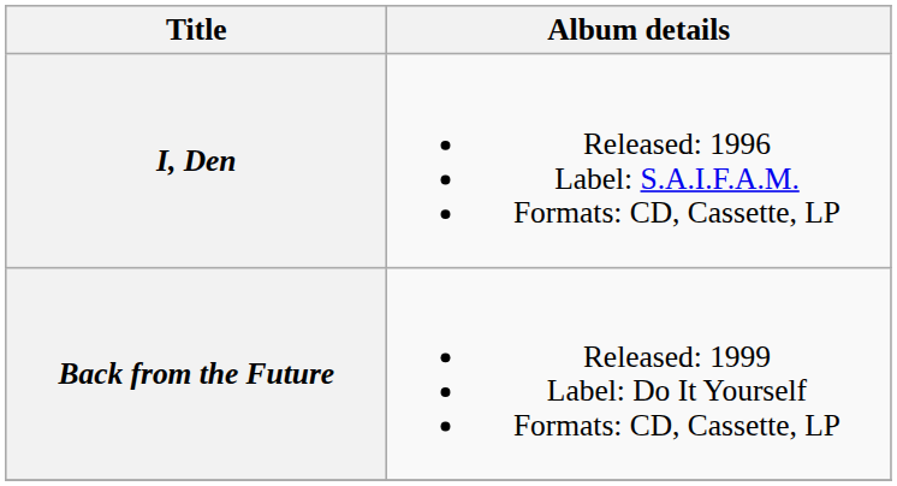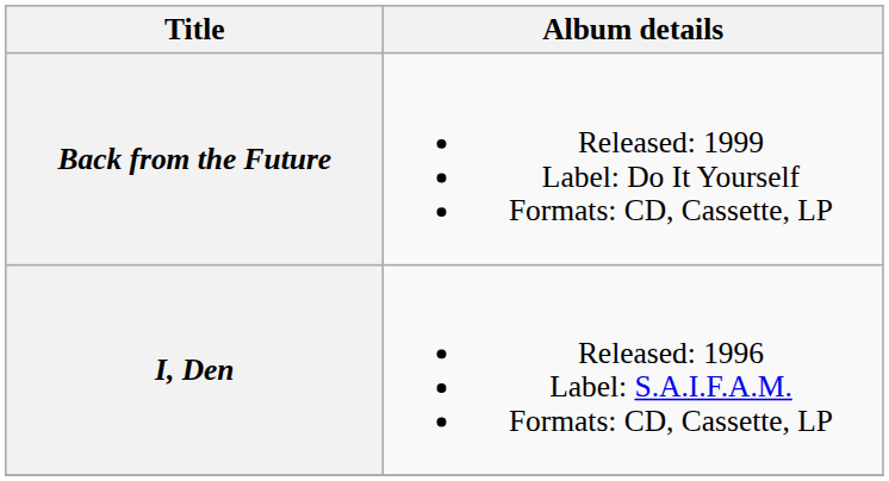rows swapped: I, Den <-> Back from the Future
